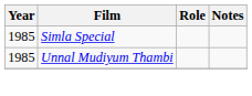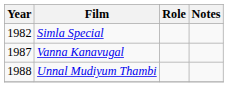Simla Special | Year: 1985 -> 1982
+ row: 1987 | Vanna Kanavugal
Unnal Mudiyum Thambi | Year: 1985 -> 1988
